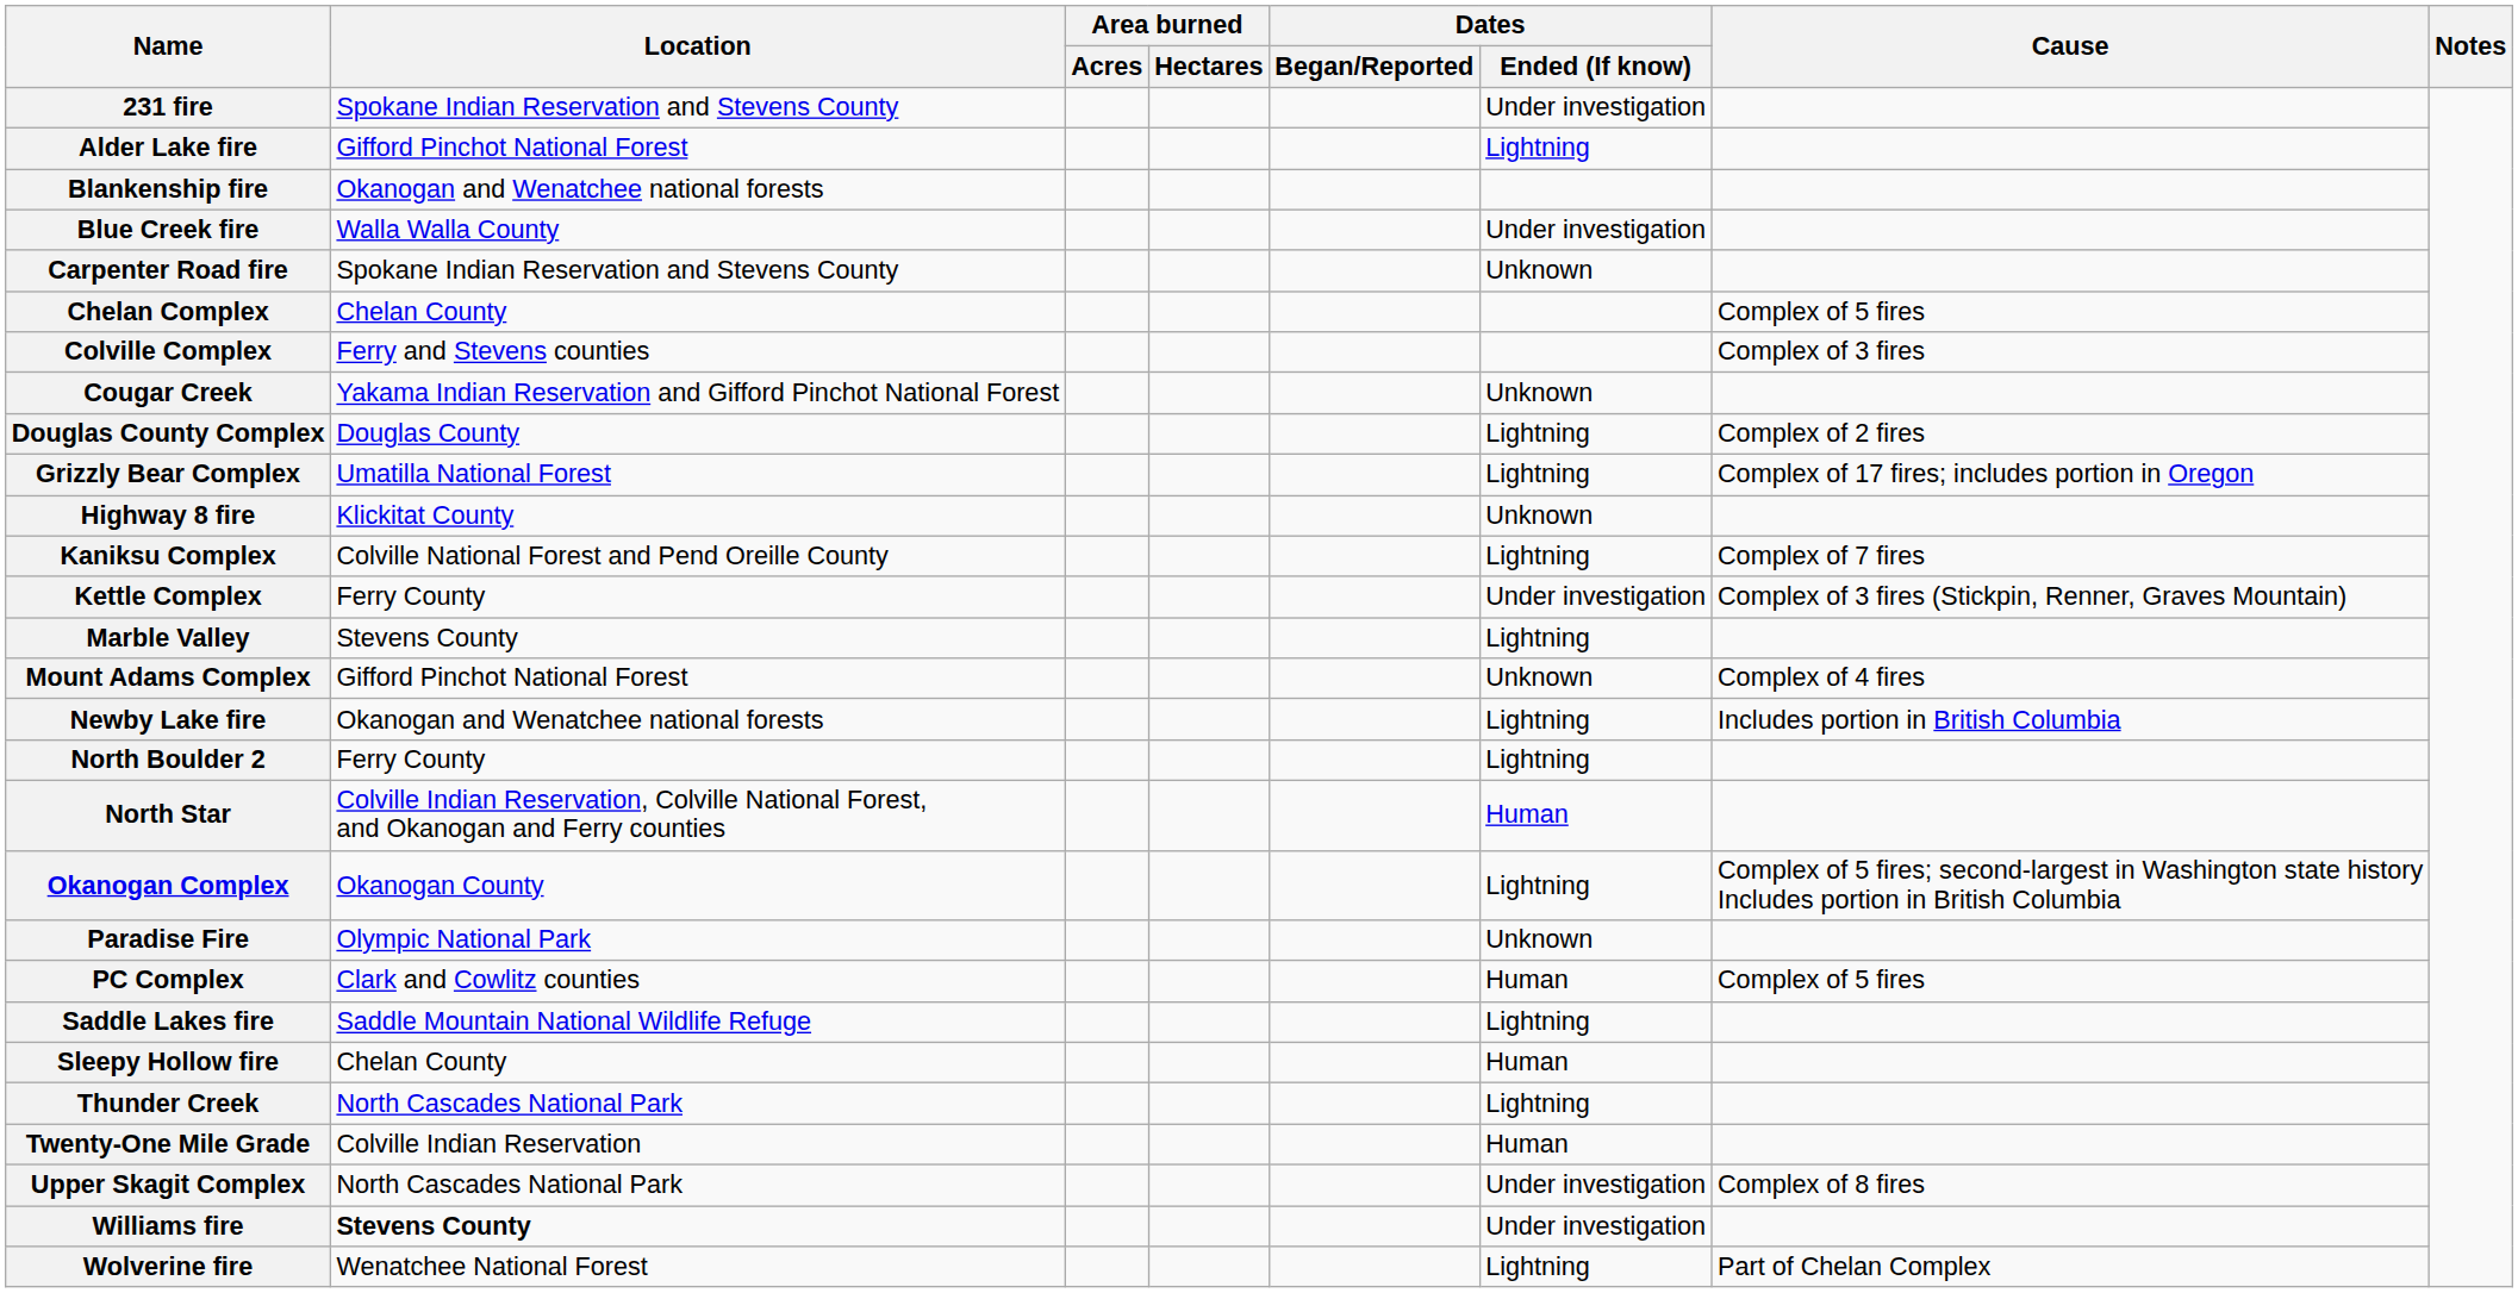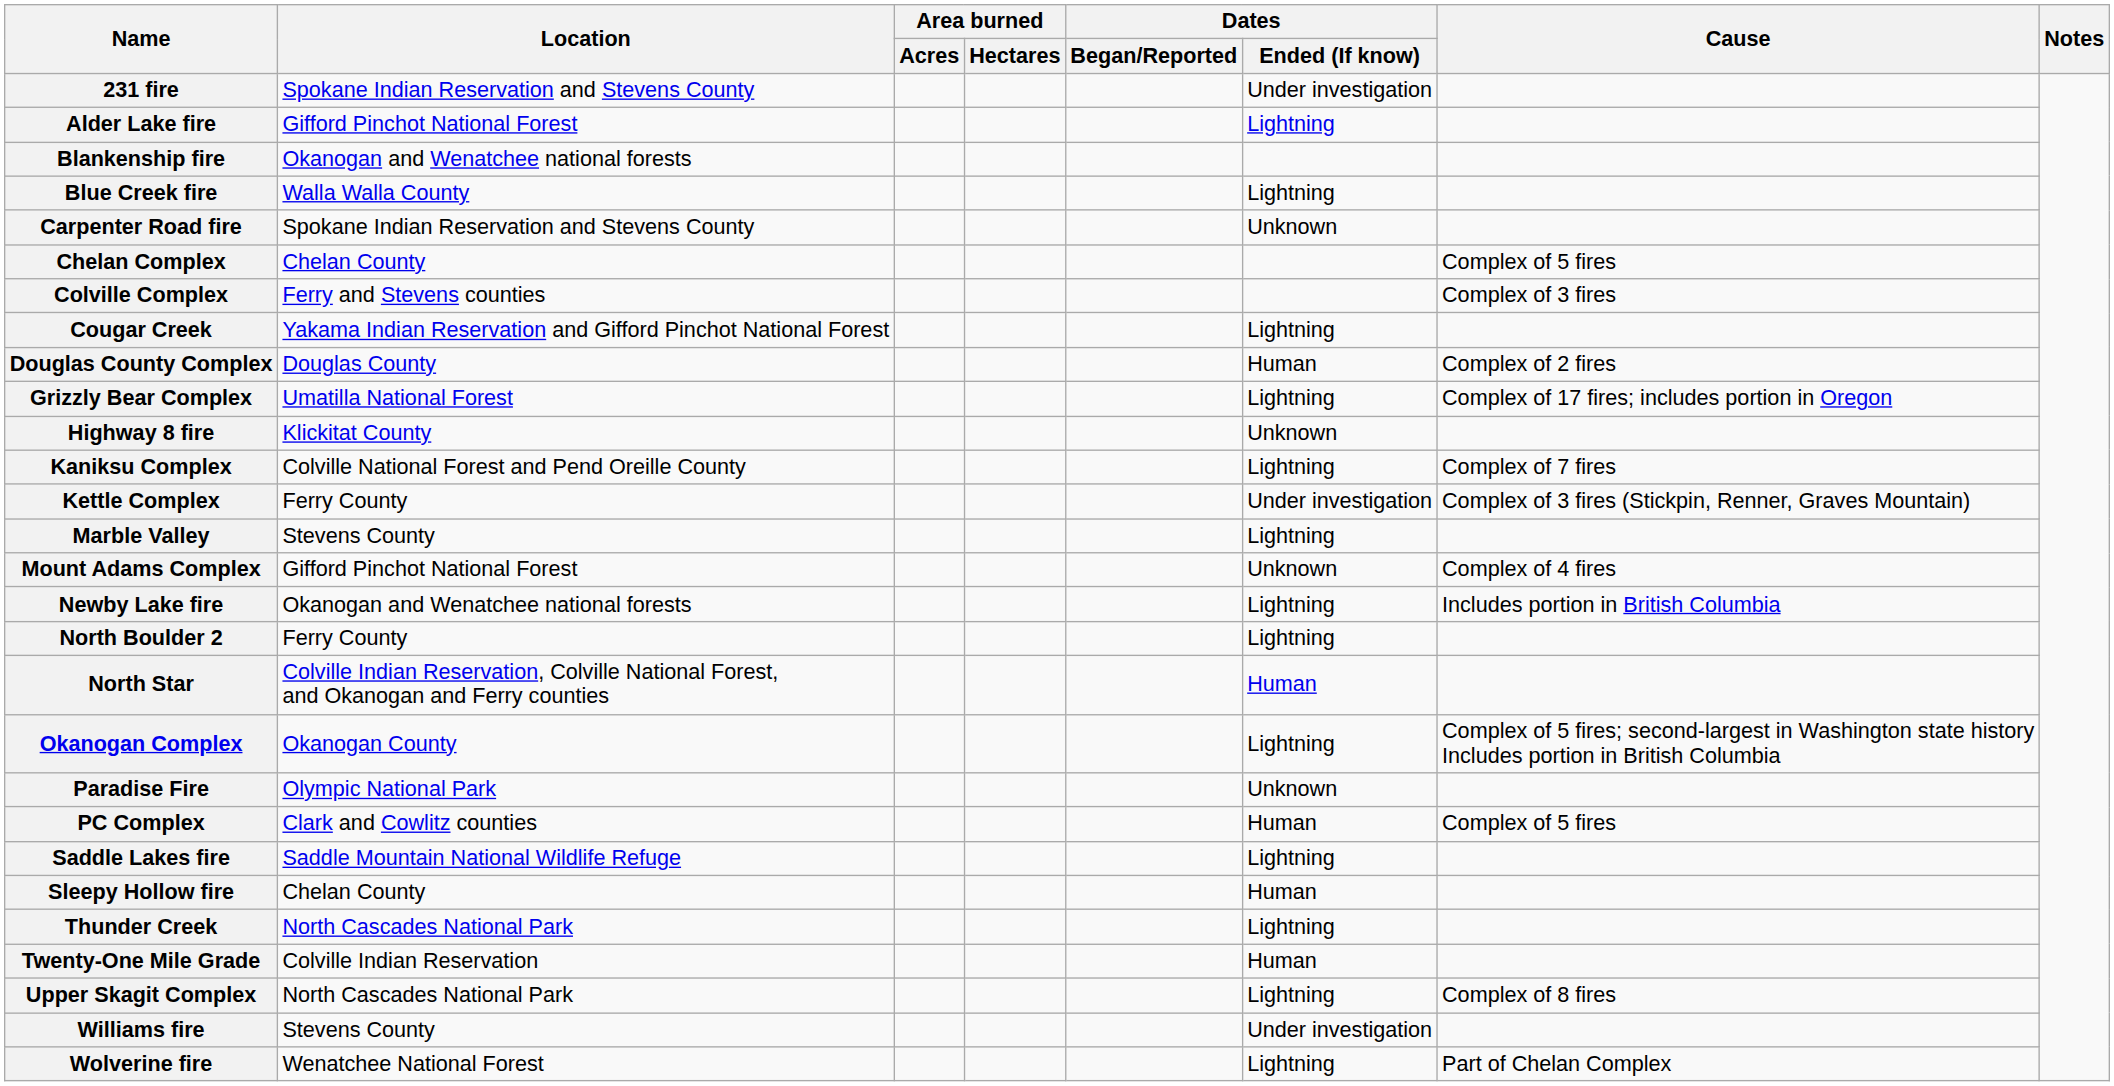Blue Creek fire | Dates / Ended (If know): Under investigation -> Lightning
Cougar Creek | Dates / Ended (If know): Unknown -> Lightning
Douglas County Complex | Dates / Ended (If know): Lightning -> Human
Upper Skagit Complex | Dates / Ended (If know): Under investigation -> Lightning
Williams fire | Location: bold -> normal
